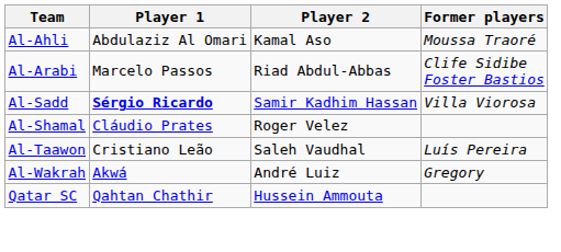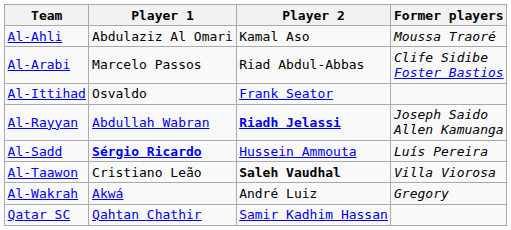+ row: Al-Ittihad | Osvaldo | Frank Seator
+ row: Al-Rayyan | Abdullah Wabran | Riadh Jelassi | Joseph Saido Allen Kamuanga
Al-Sadd | Player 2: Samir Kadhim Hassan -> Hussein Ammouta
Al-Sadd | Former players: Villa Viorosa -> Luís Pereira
- row: Al-Shamal | Cláudio Prates | Roger Velez
Al-Taawon | Player 2: normal -> bold
Al-Taawon | Former players: Luís Pereira -> Villa Viorosa
Qatar SC | Player 2: Hussein Ammouta -> Samir Kadhim Hassan
